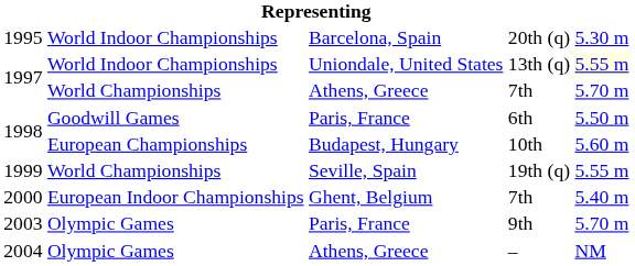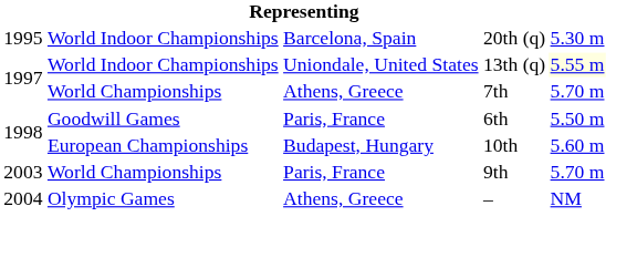- row: 1999 | World Championships | Seville, Spain | 19th (q) | 5.55 m
- row: 2000 | European Indoor Championships | Ghent, Belgium | 7th | 5.40 m
9th | column 2: Olympic Games -> World Championships
